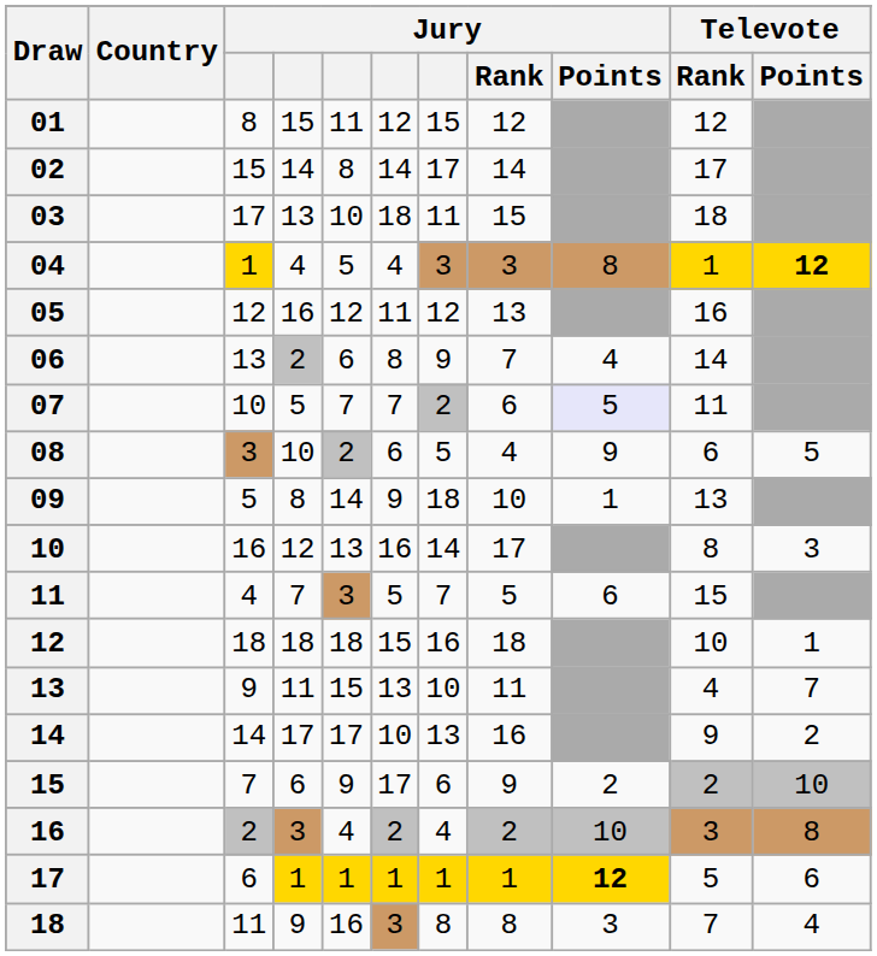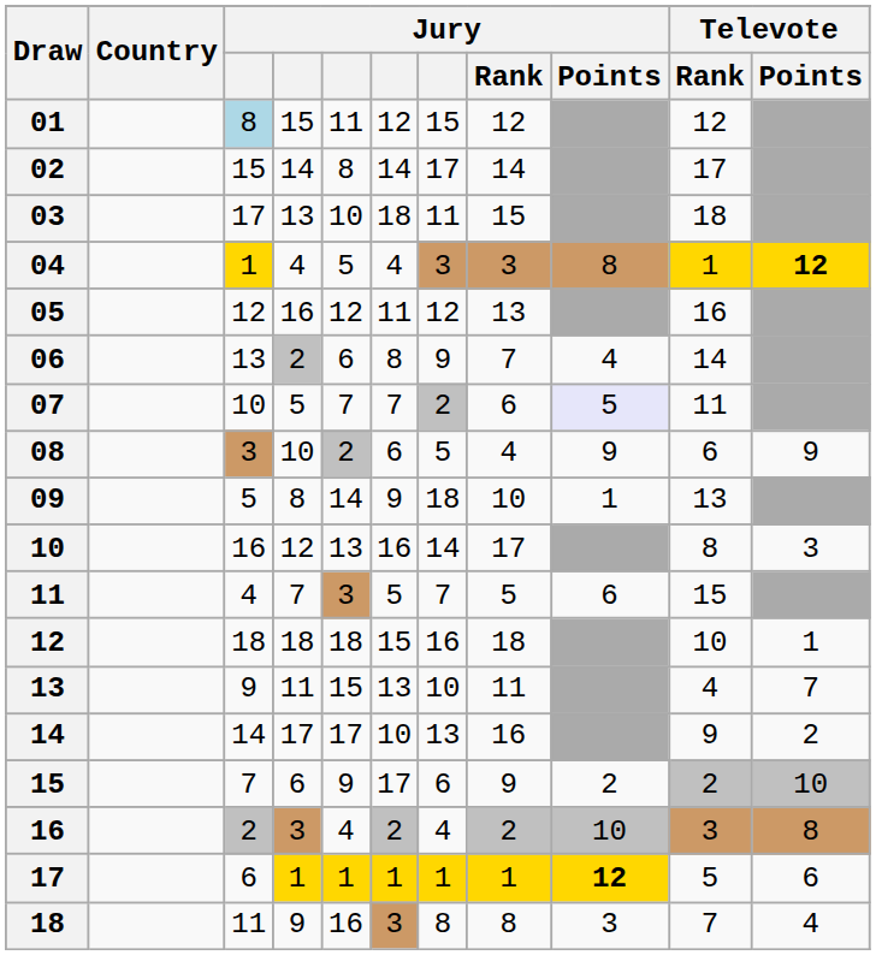01 | column 3: no background -> lightblue background
08 | Televote / Points: 5 -> 9
